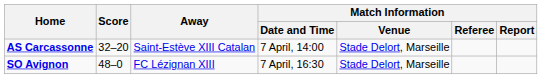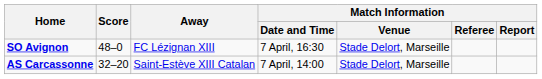rows swapped: AS Carcassonne <-> SO Avignon
